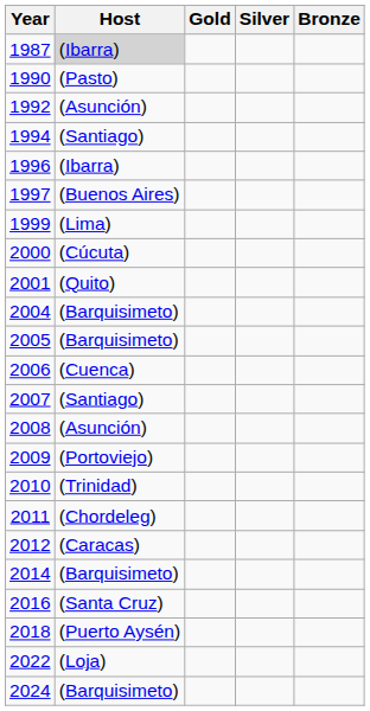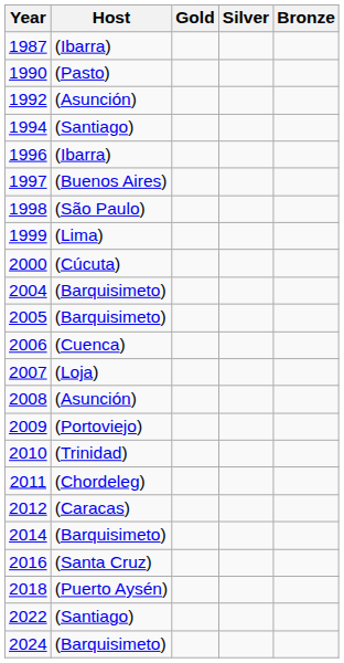1987 | Host: lightgrey background -> no background
+ row: 1998 | (São Paulo)
- row: 2001 | (Quito)
2007 | Host: (Santiago) -> (Loja)
2022 | Host: (Loja) -> (Santiago)
